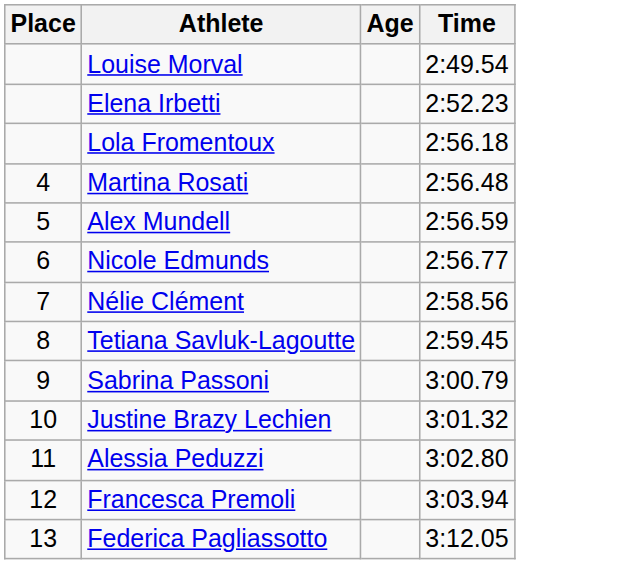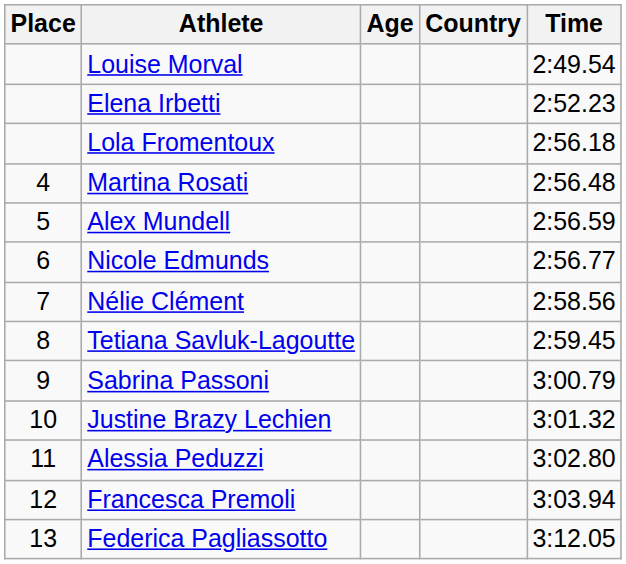+ column: Country
